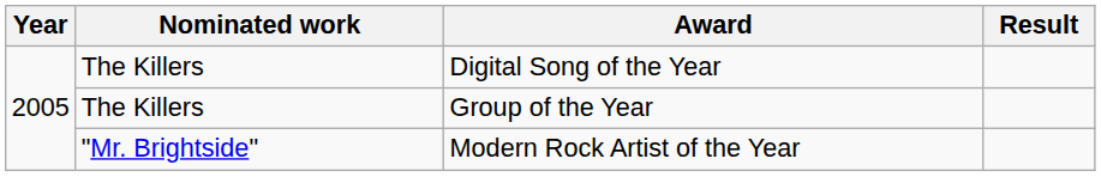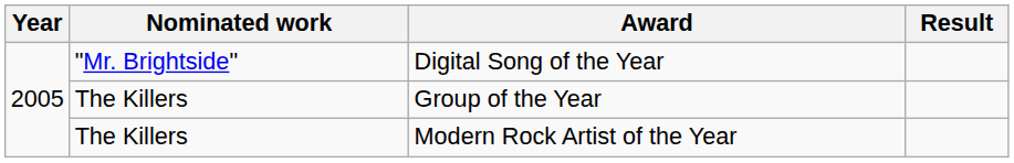Digital Song of the Year | Nominated work: The Killers -> "Mr. Brightside"
Modern Rock Artist of the Year | Nominated work: "Mr. Brightside" -> The Killers
